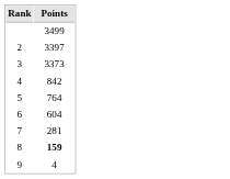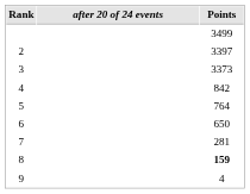+ column: after 20 of 24 events
6 | Points: 604 -> 650
